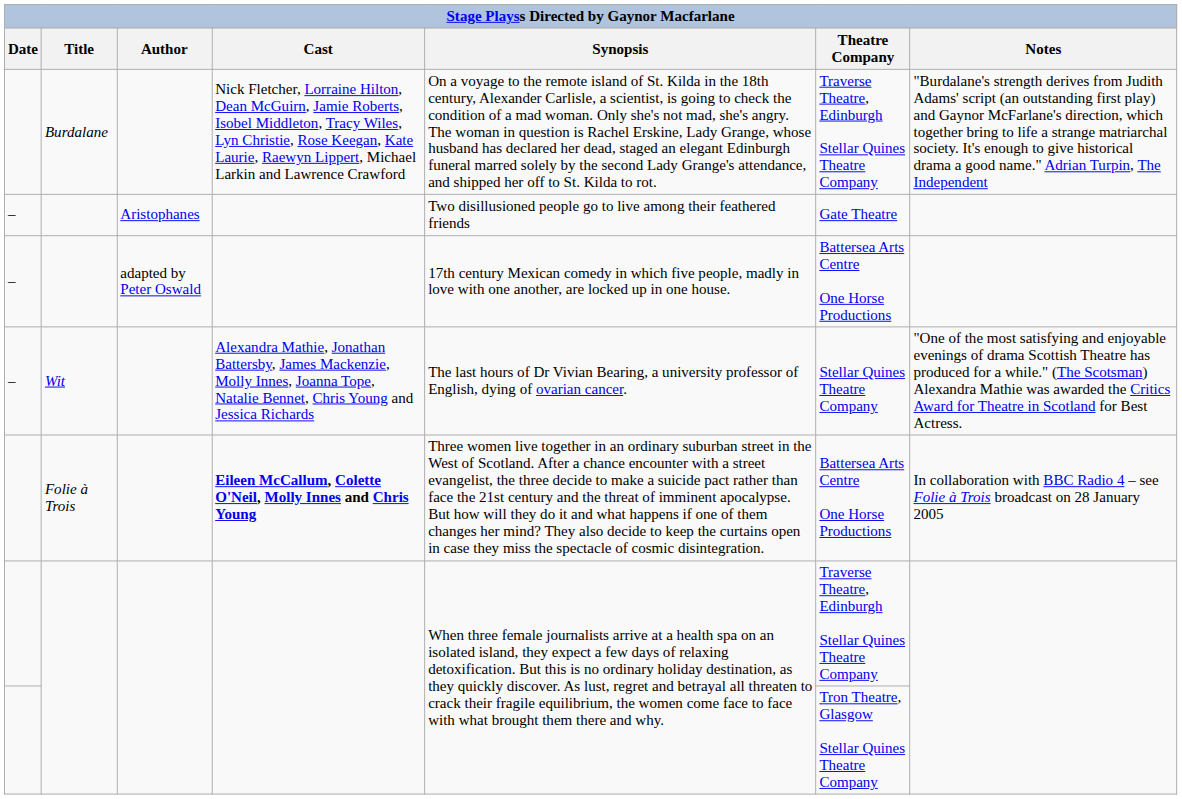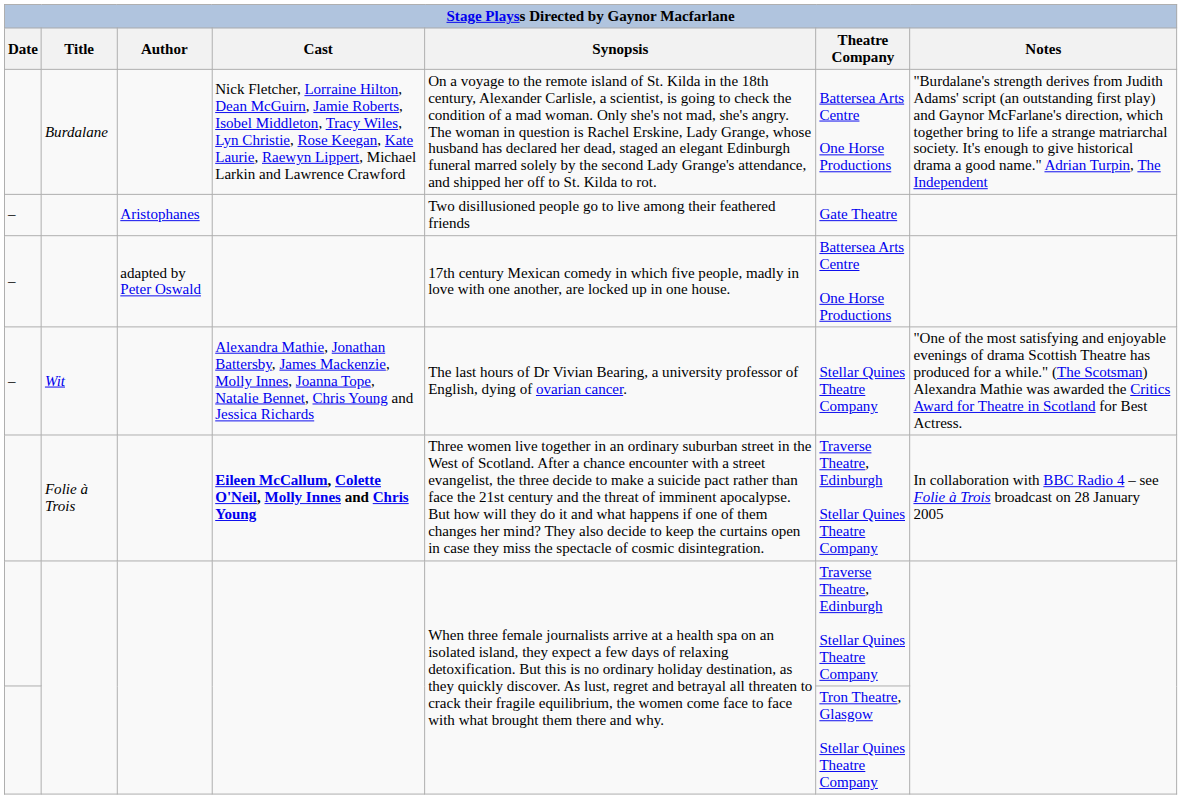Burdalane | Theatre Company: Traverse Theatre, Edinburgh Stellar Quines Theatre Company -> Battersea Arts Centre One Horse Productions
Folie à Trois | Theatre Company: Battersea Arts Centre One Horse Productions -> Traverse Theatre, Edinburgh Stellar Quines Theatre Company
